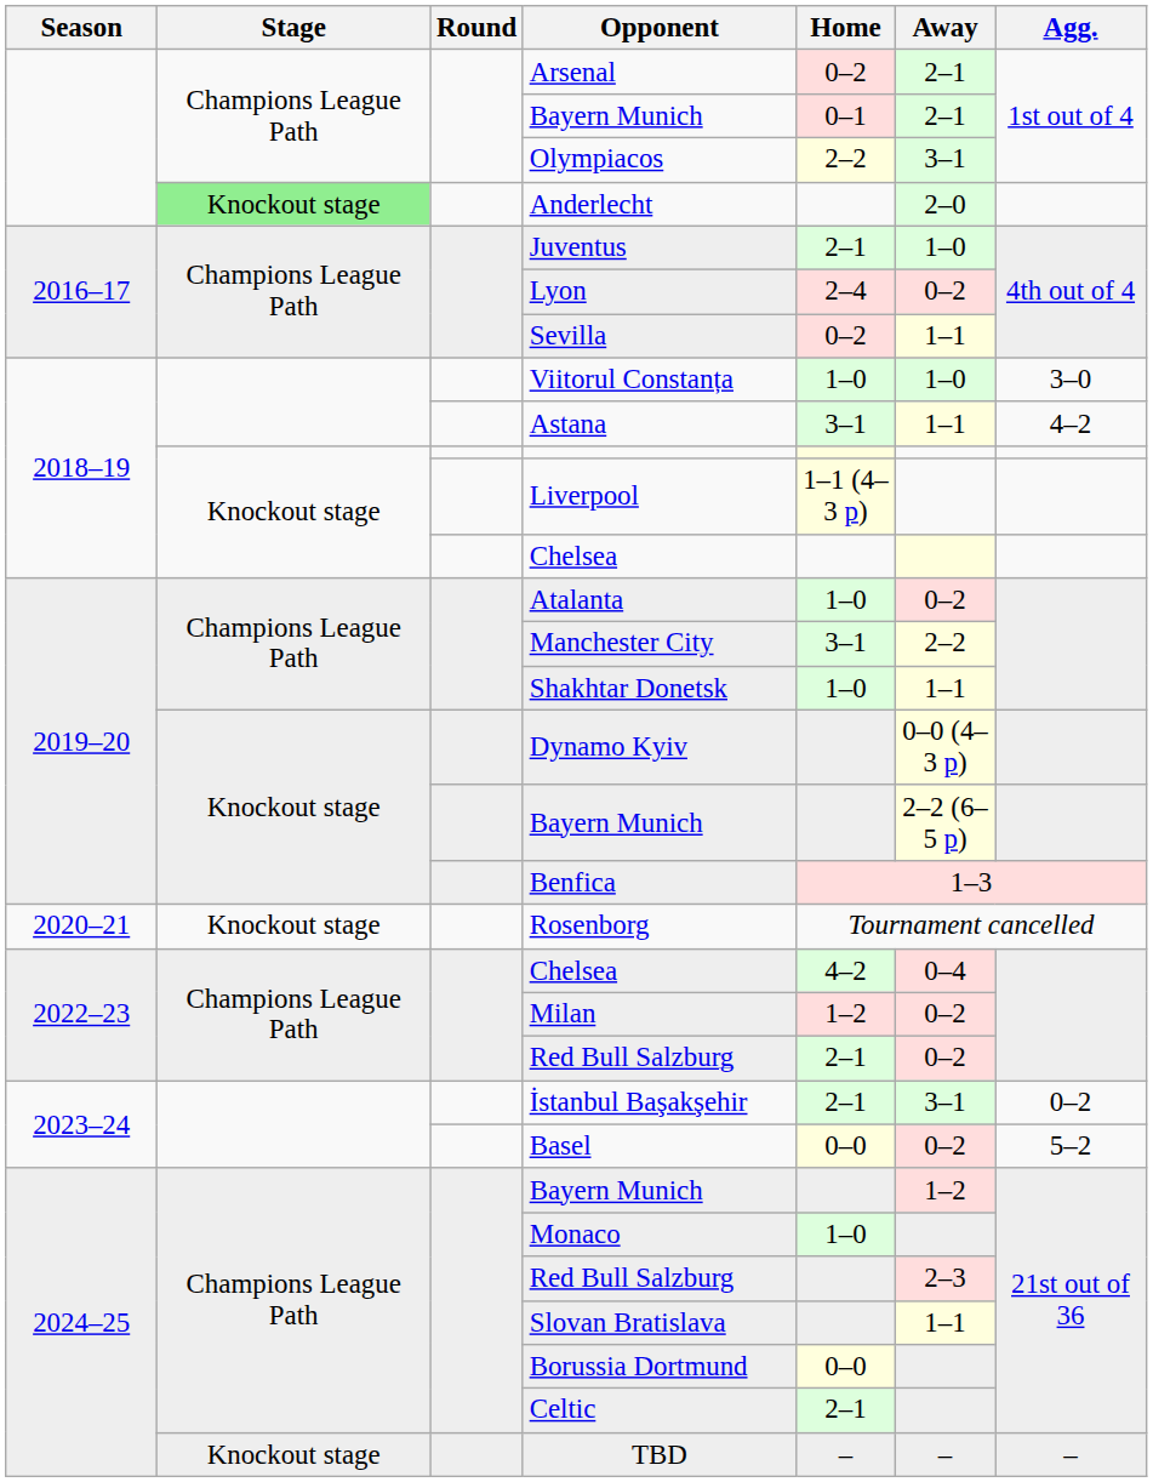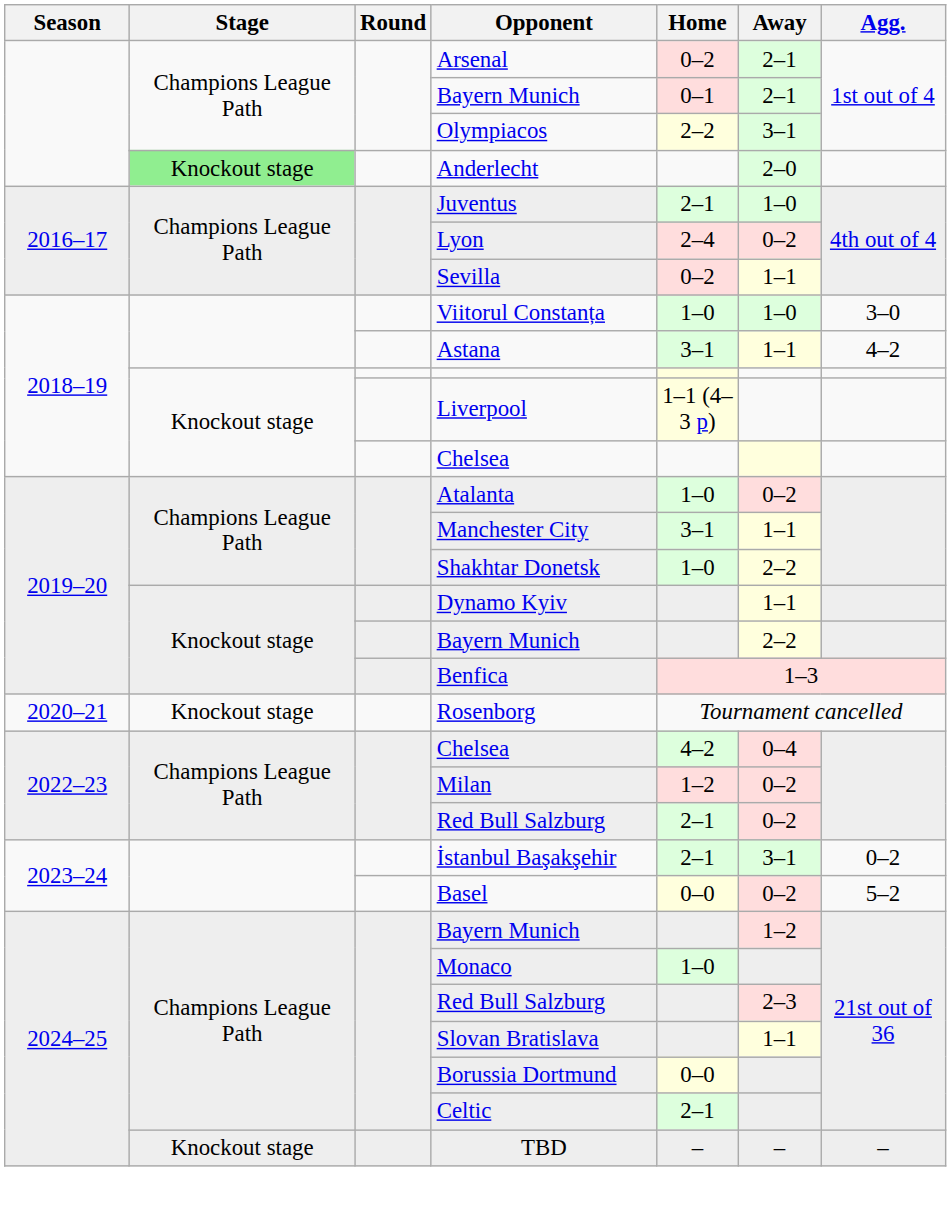Manchester City | Away: 2–2 -> 1–1
Shakhtar Donetsk | Away: 1–1 -> 2–2
Dynamo Kyiv | Away: 0–0 (4–3 p) -> 1–1
2019–20 / Bayern Munich | Away: 2–2 (6–5 p) -> 2–2
